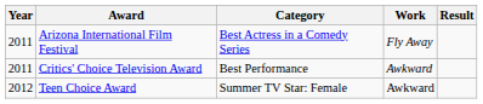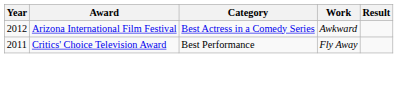Arizona International Film Festival | Year: 2011 -> 2012
Arizona International Film Festival | Work: Fly Away -> Awkward
Critics' Choice Television Award | Work: Awkward -> Fly Away
- row: 2012 | Teen Choice Award | Summer TV Star: Female | Awkward
